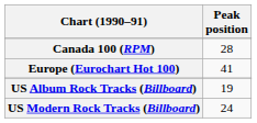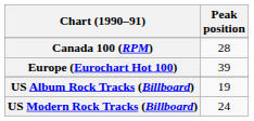Europe (Eurochart Hot 100) | Peak position: 41 -> 39
